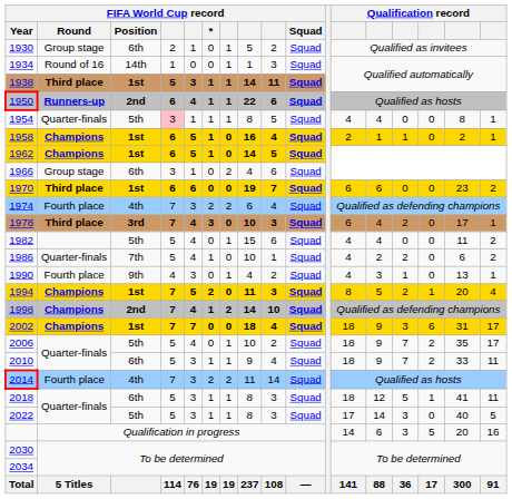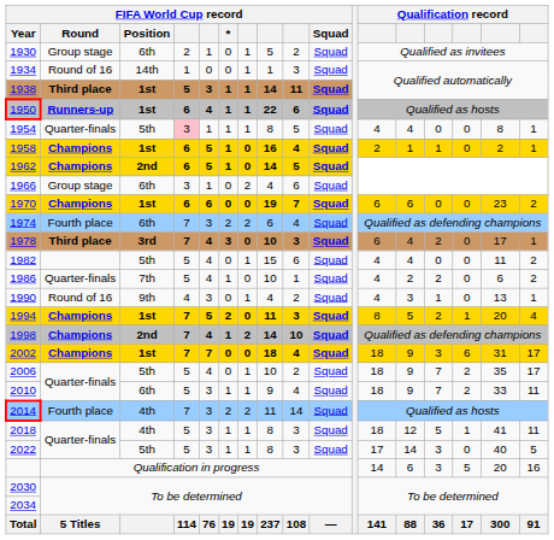1950 | FIFA World Cup record / Position: 2nd -> 1st
1962 | FIFA World Cup record / Position: 1st -> 2nd
1970 | FIFA World Cup record / Round: Third place -> Champions
1974 | FIFA World Cup record / Position: 4th -> 6th
1990 | FIFA World Cup record / Round: Fourth place -> Round of 16
2018 | FIFA World Cup record / Position: 6th -> 4th
